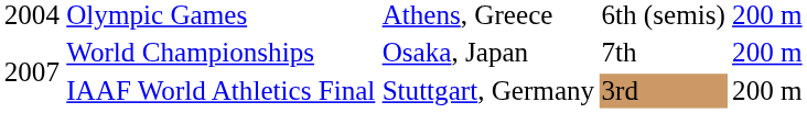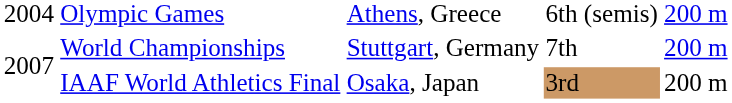World Championships | column 3: Osaka, Japan -> Stuttgart, Germany
IAAF World Athletics Final | column 3: Stuttgart, Germany -> Osaka, Japan
